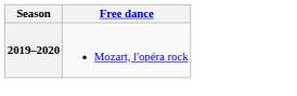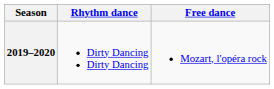+ column: Rhythm dance | Dirty Dancing Dirty Dancing
